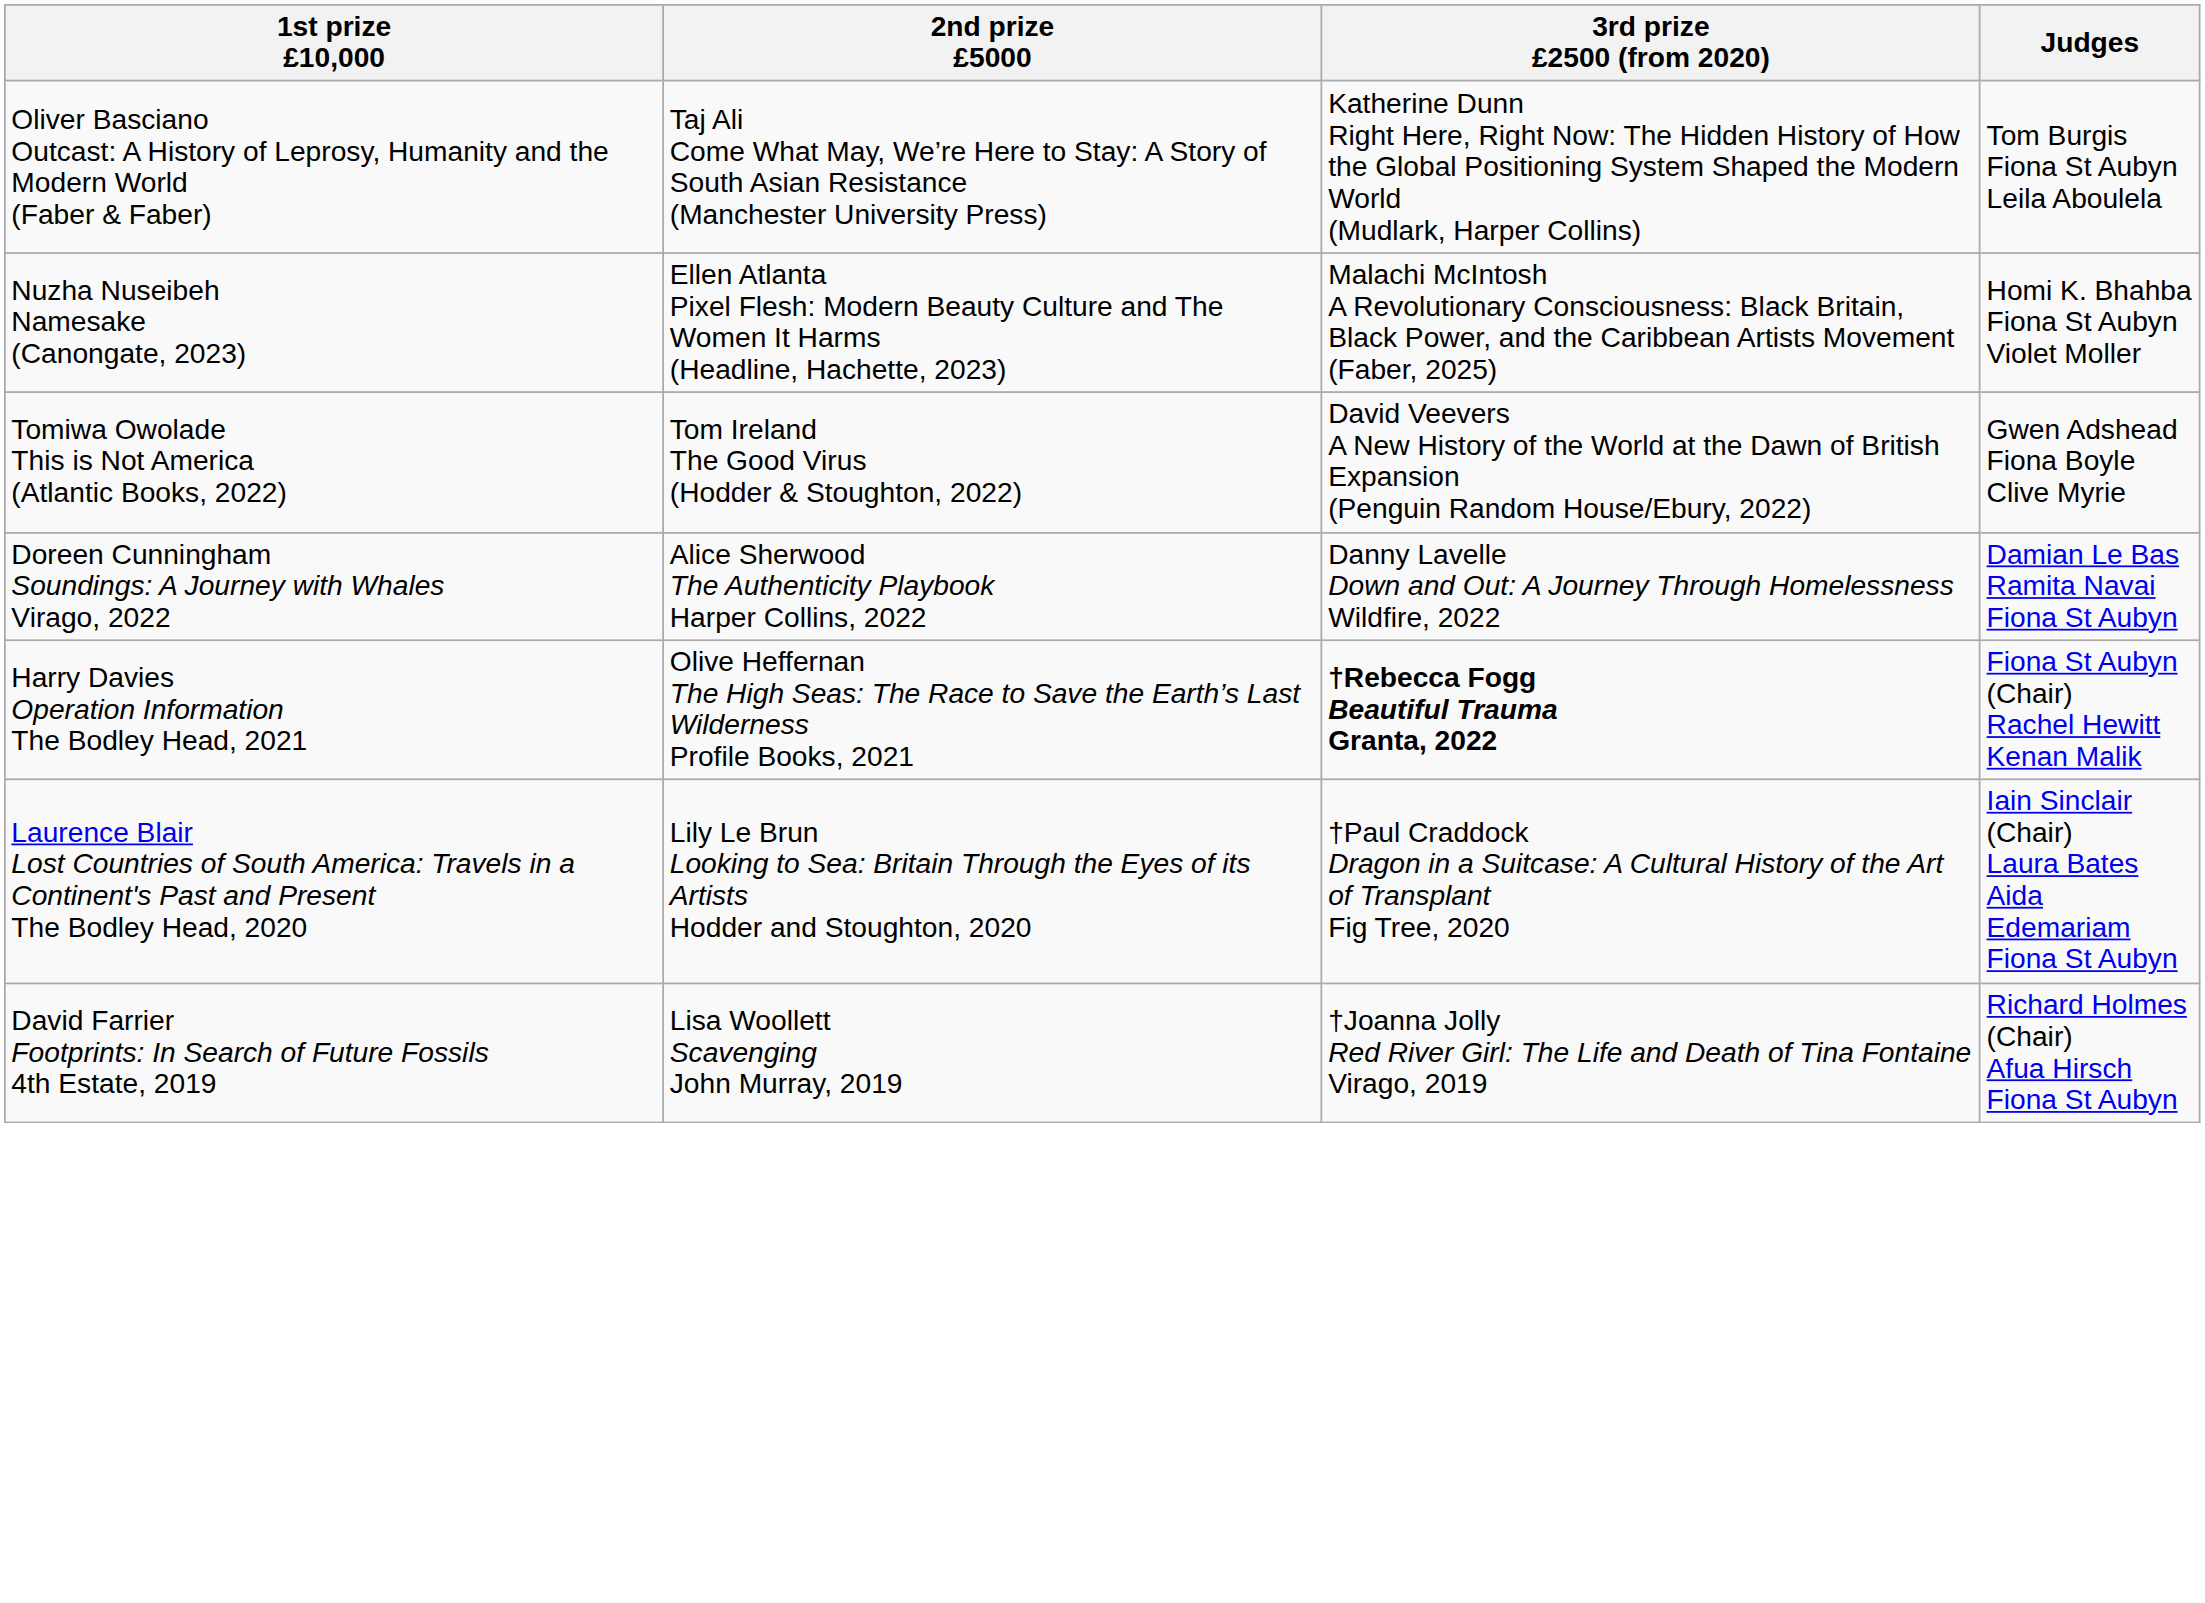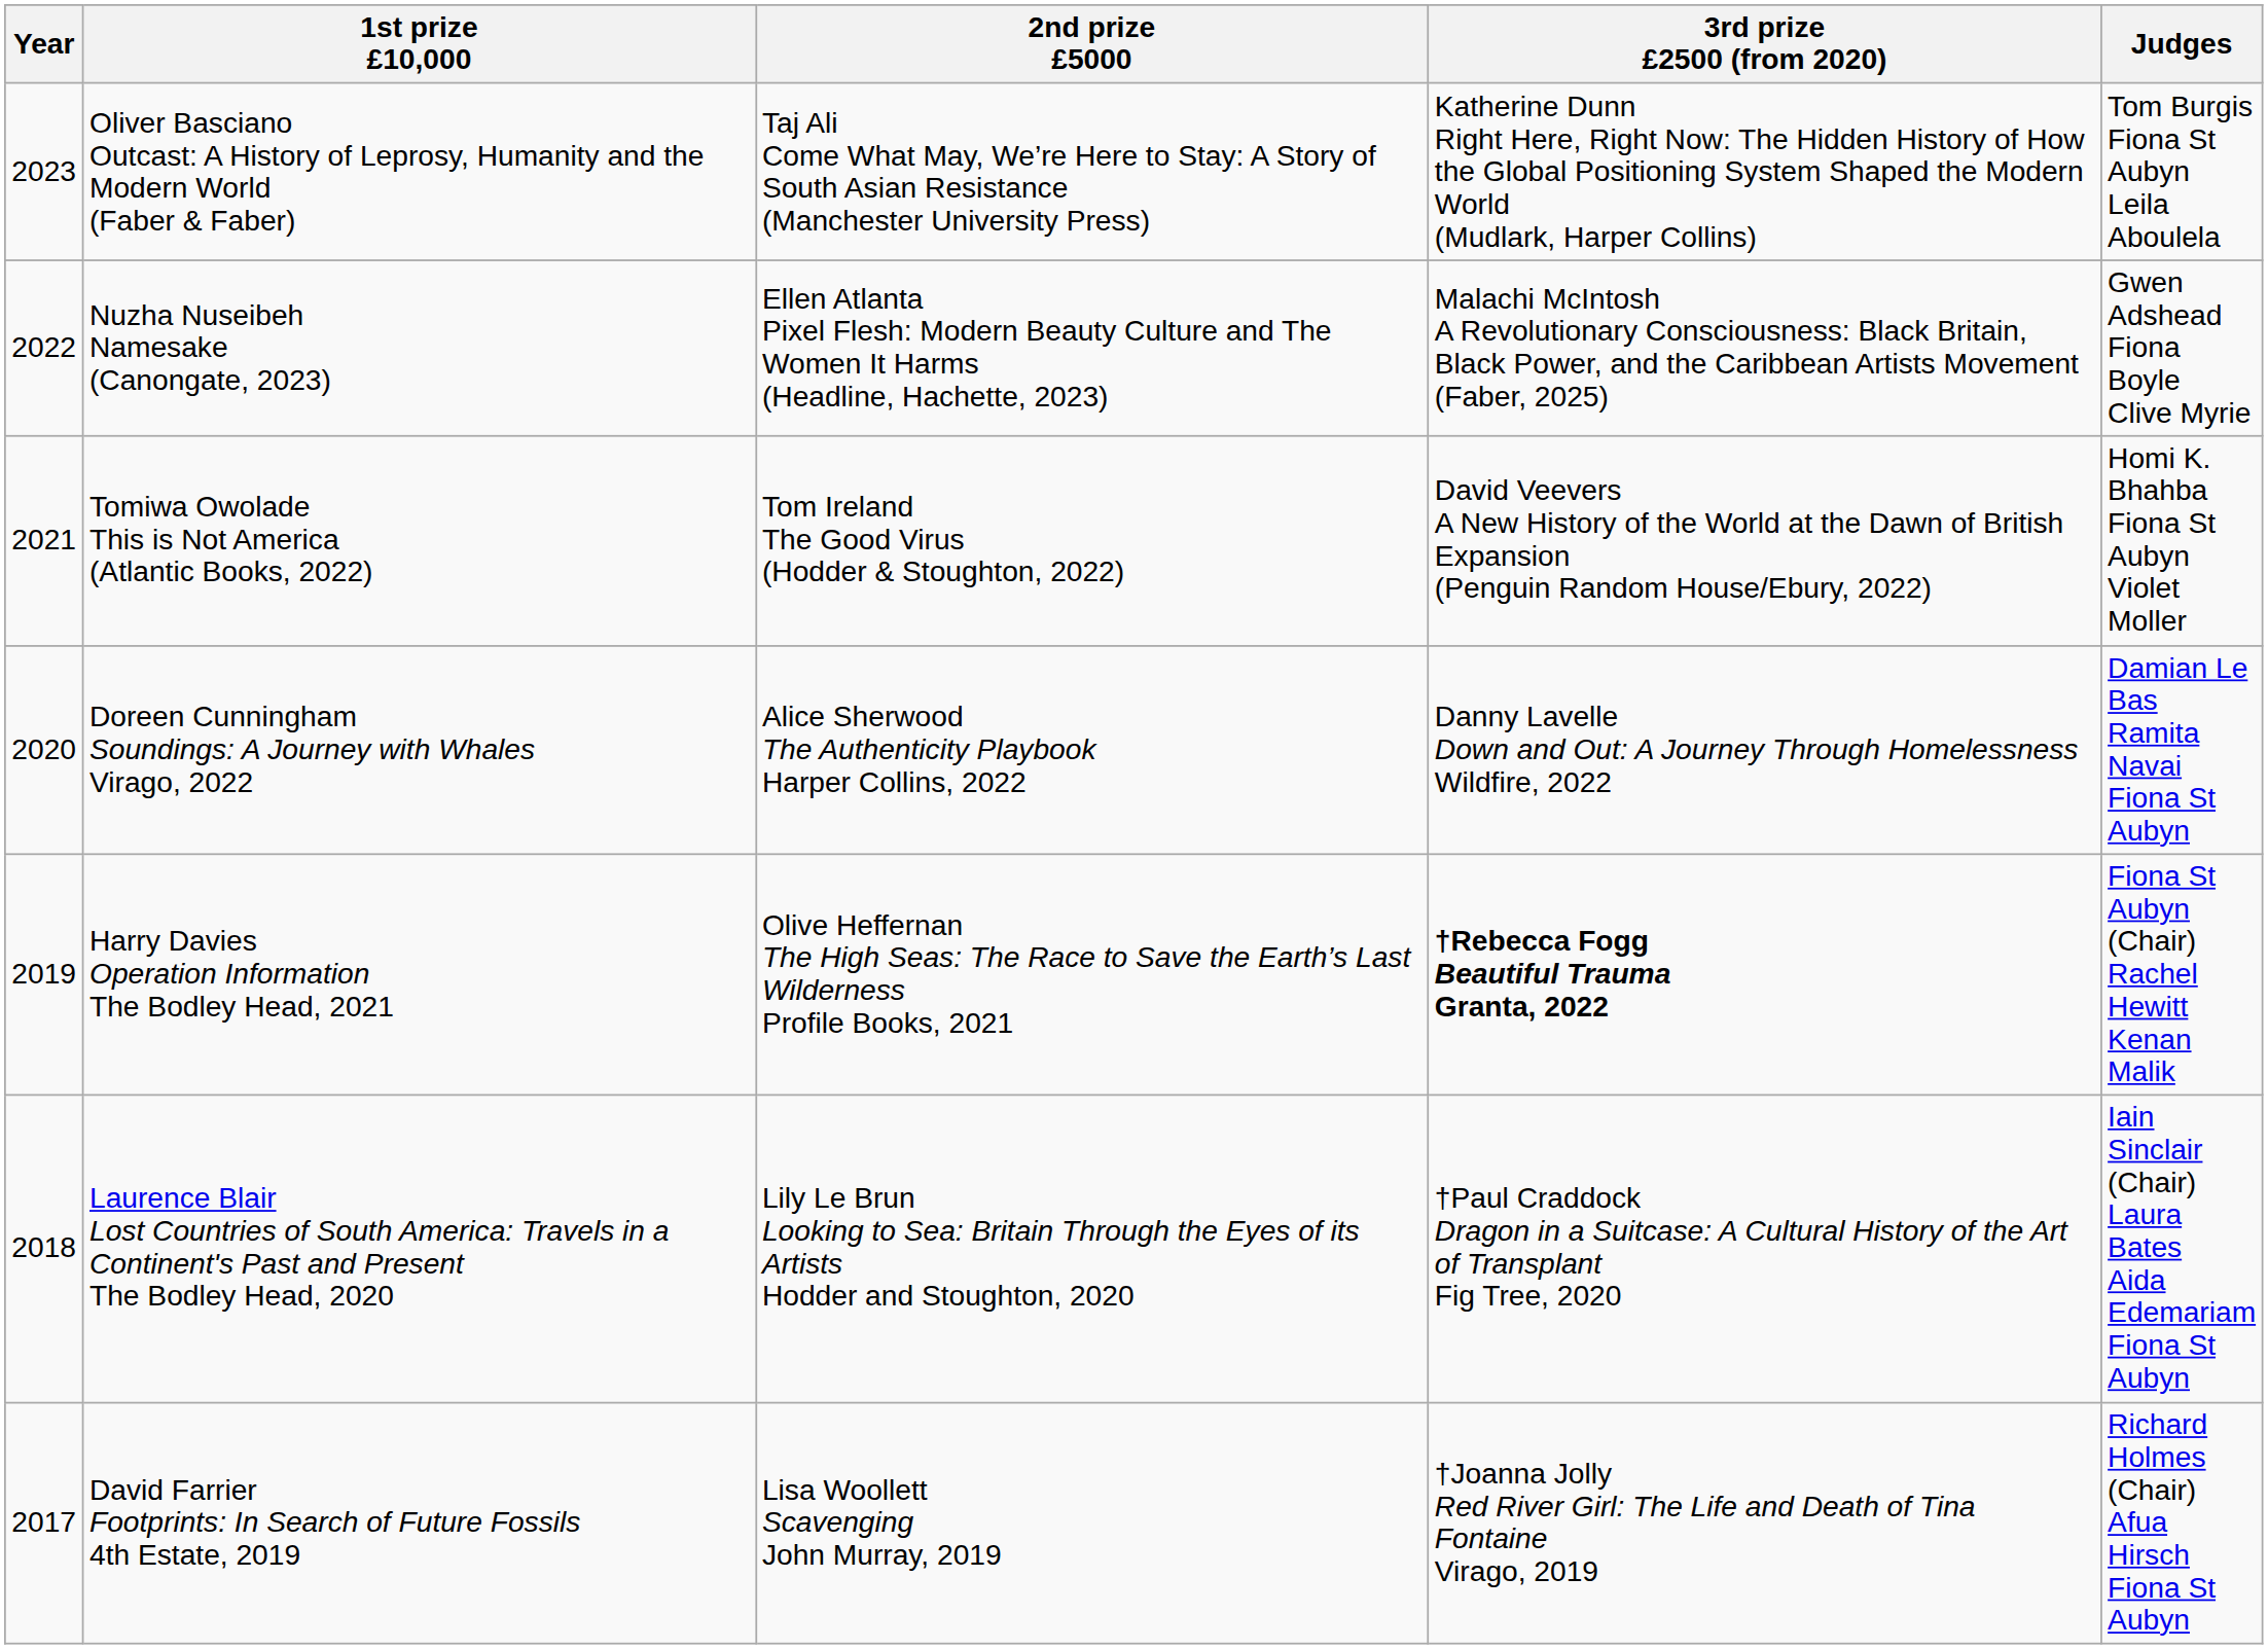+ column: Year | 2023 | 2022 | 2021 | 2020 | 2019 | 2018 | 2017
Nuzha Nuseibeh Namesake (Canongate, 2023) | Judges: Homi K. Bhahba Fiona St Aubyn Violet Moller -> Gwen Adshead Fiona Boyle Clive Myrie
Tomiwa Owolade This is Not America (Atlantic Books, 2022) | Judges: Gwen Adshead Fiona Boyle Clive Myrie -> Homi K. Bhahba Fiona St Aubyn Violet Moller
